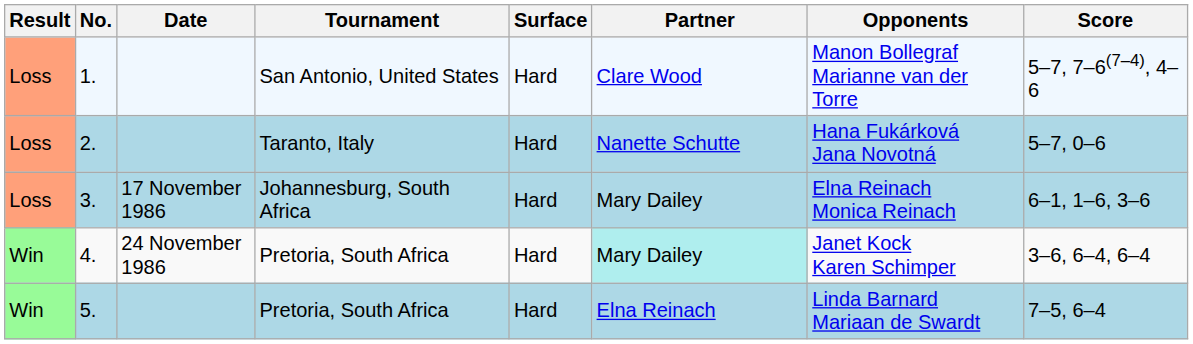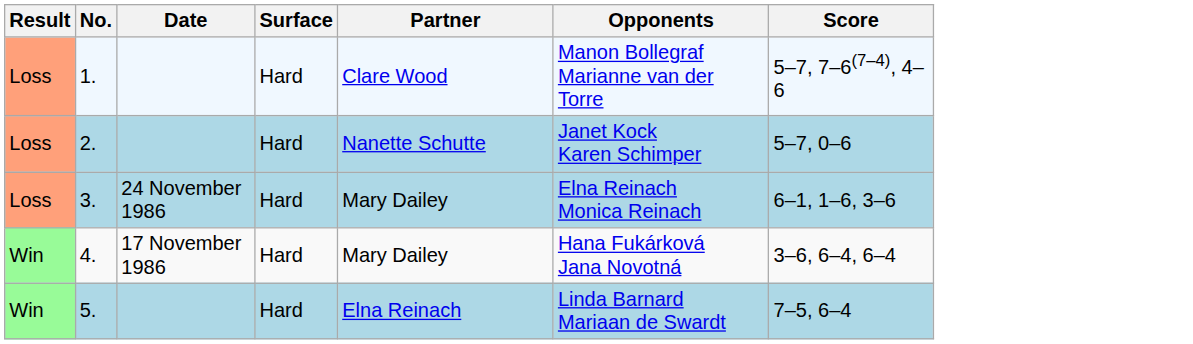- column: Tournament | San Antonio, United States | Taranto, Italy | Johannesburg, South Africa | Pretoria, South Africa | Pretoria, South Africa
2. | Opponents: Hana Fukárková Jana Novotná -> Janet Kock Karen Schimper
3. | Date: 17 November 1986 -> 24 November 1986
4. | Date: 24 November 1986 -> 17 November 1986
4. | Partner: paleturquoise background -> no background
4. | Opponents: Janet Kock Karen Schimper -> Hana Fukárková Jana Novotná
